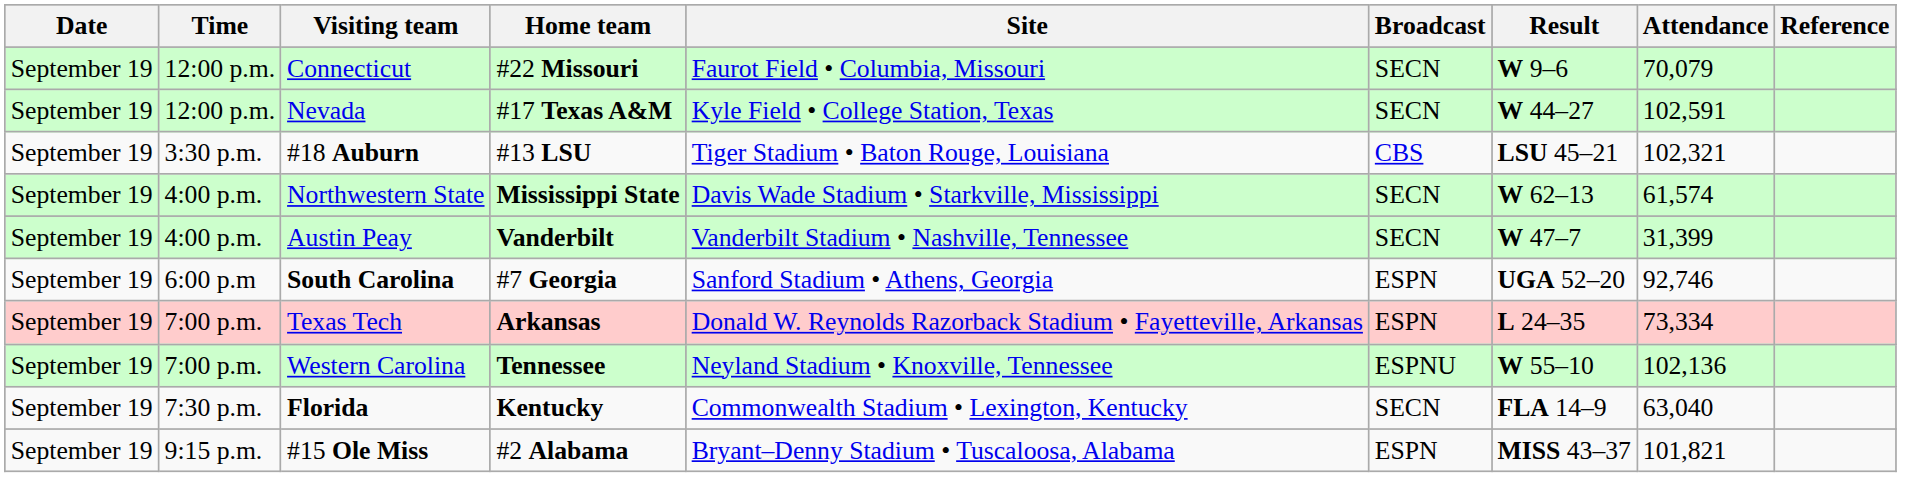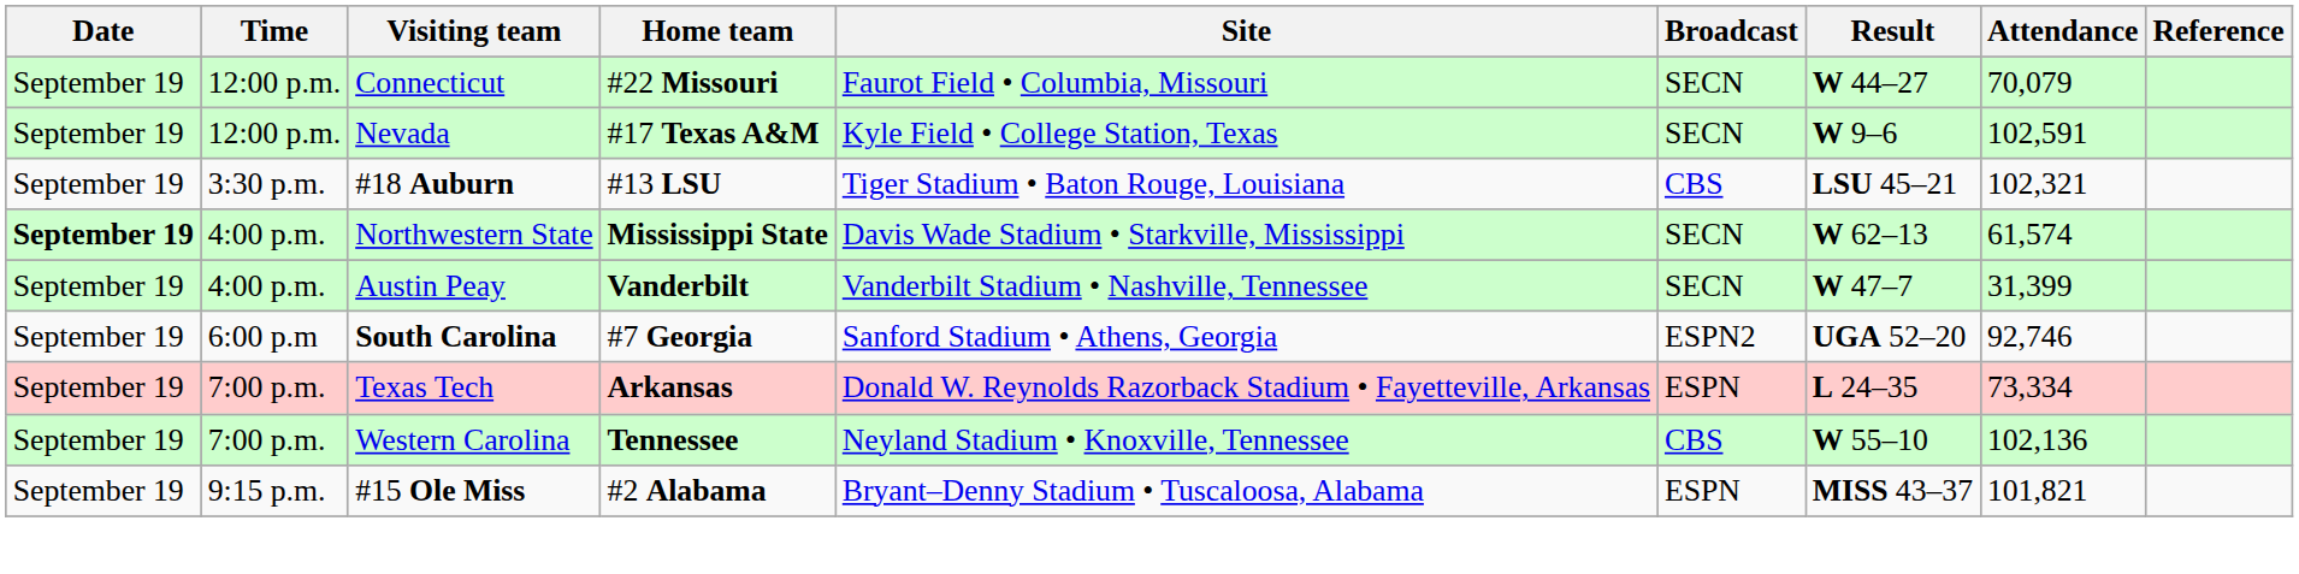Connecticut | Result: W 9–6 -> W 44–27
Nevada | Result: W 44–27 -> W 9–6
Northwestern State | Date: normal -> bold
South Carolina | Broadcast: ESPN -> ESPN2
Western Carolina | Broadcast: ESPNU -> CBS
- row: September 19 | 7:30 p.m. | Florida | Kentucky | Commonwealth Stadium • Lexington, Kentucky | SECN | FLA 14–9 | 63,040
